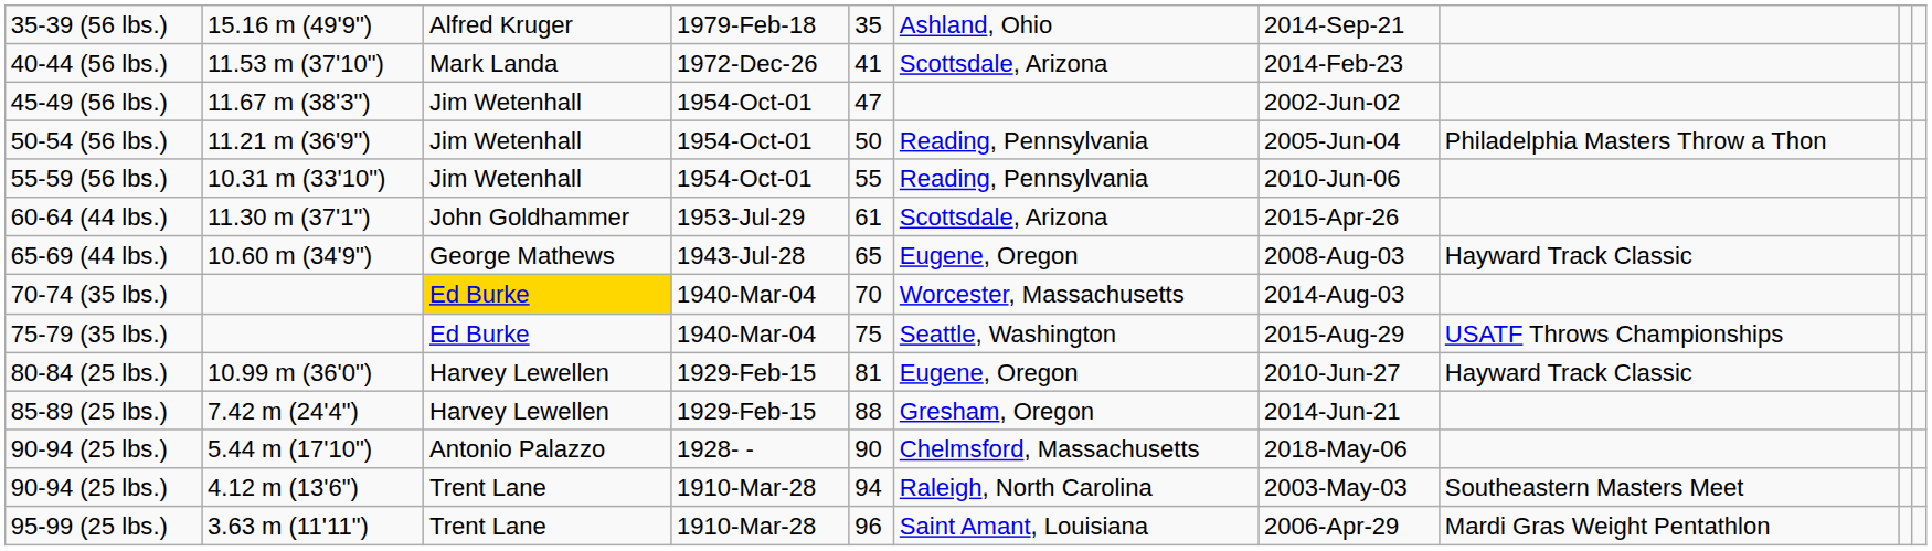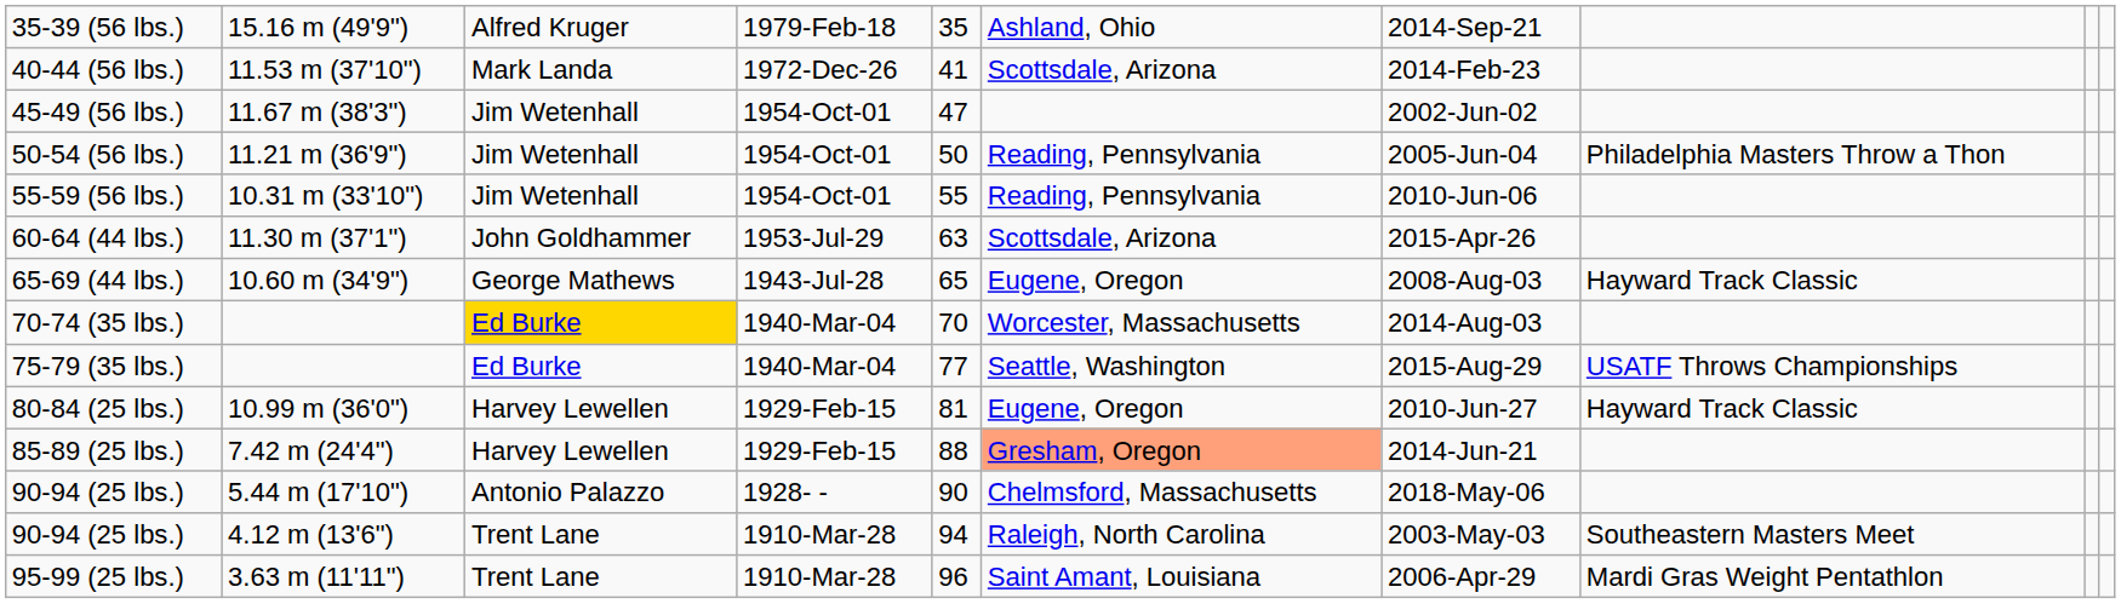60-64 (44 lbs.) | column 5: 61 -> 63
75-79 (35 lbs.) | column 5: 75 -> 77
85-89 (25 lbs.) | column 6: no background -> lightsalmon background
